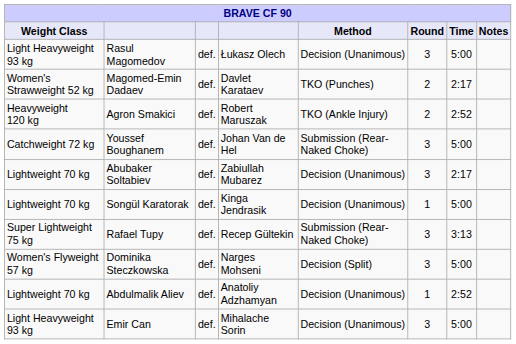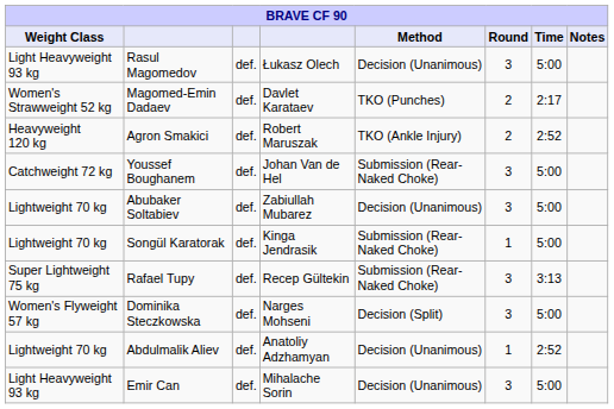Abubaker Soltabiev | Time: 2:17 -> 5:00
Songül Karatorak | Method: Decision (Unanimous) -> Submission (Rear-Naked Choke)
